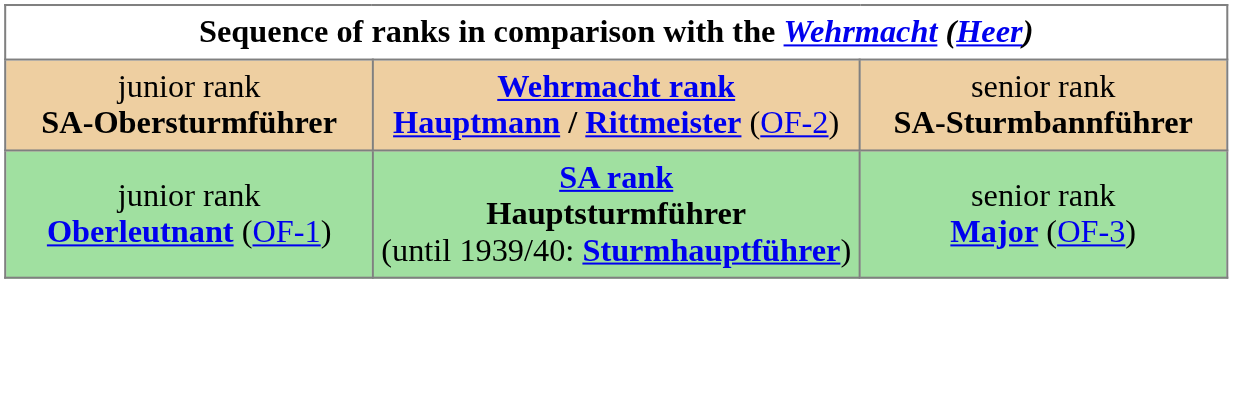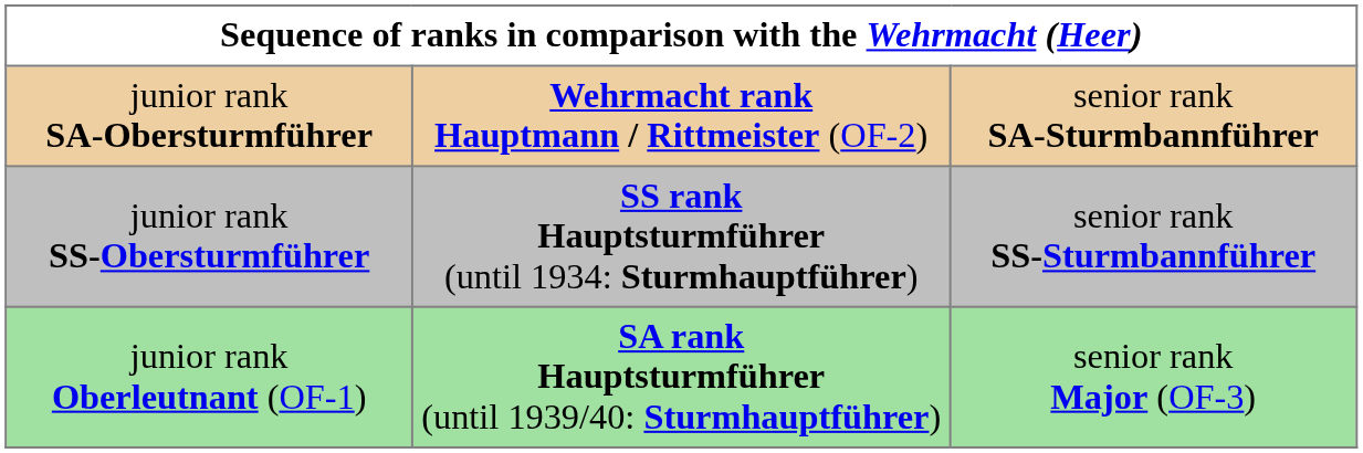+ row: junior rank SS-Obersturmführer | SS rank Hauptsturmführer (until 1934: Sturmhauptführer) | senior rank SS-Sturmbannführer
